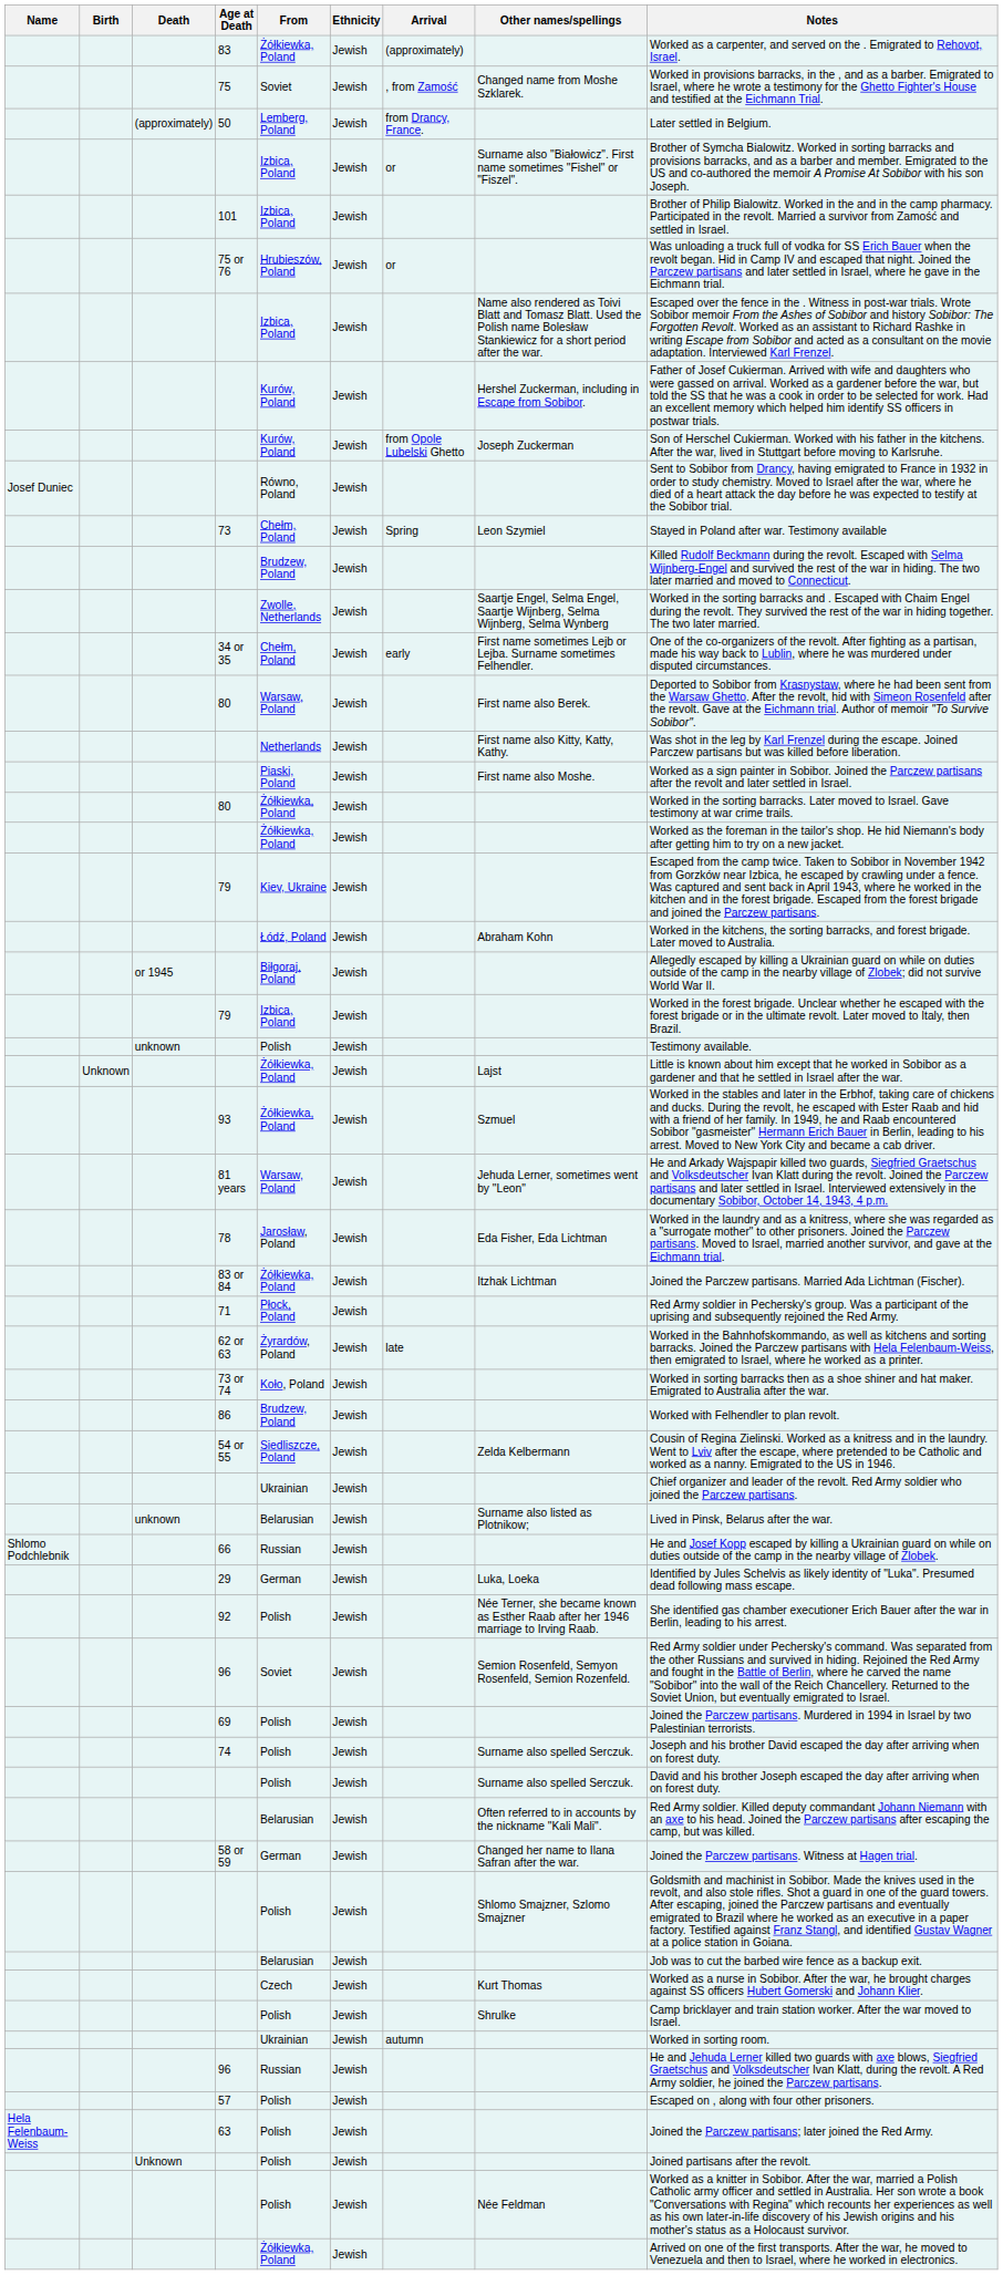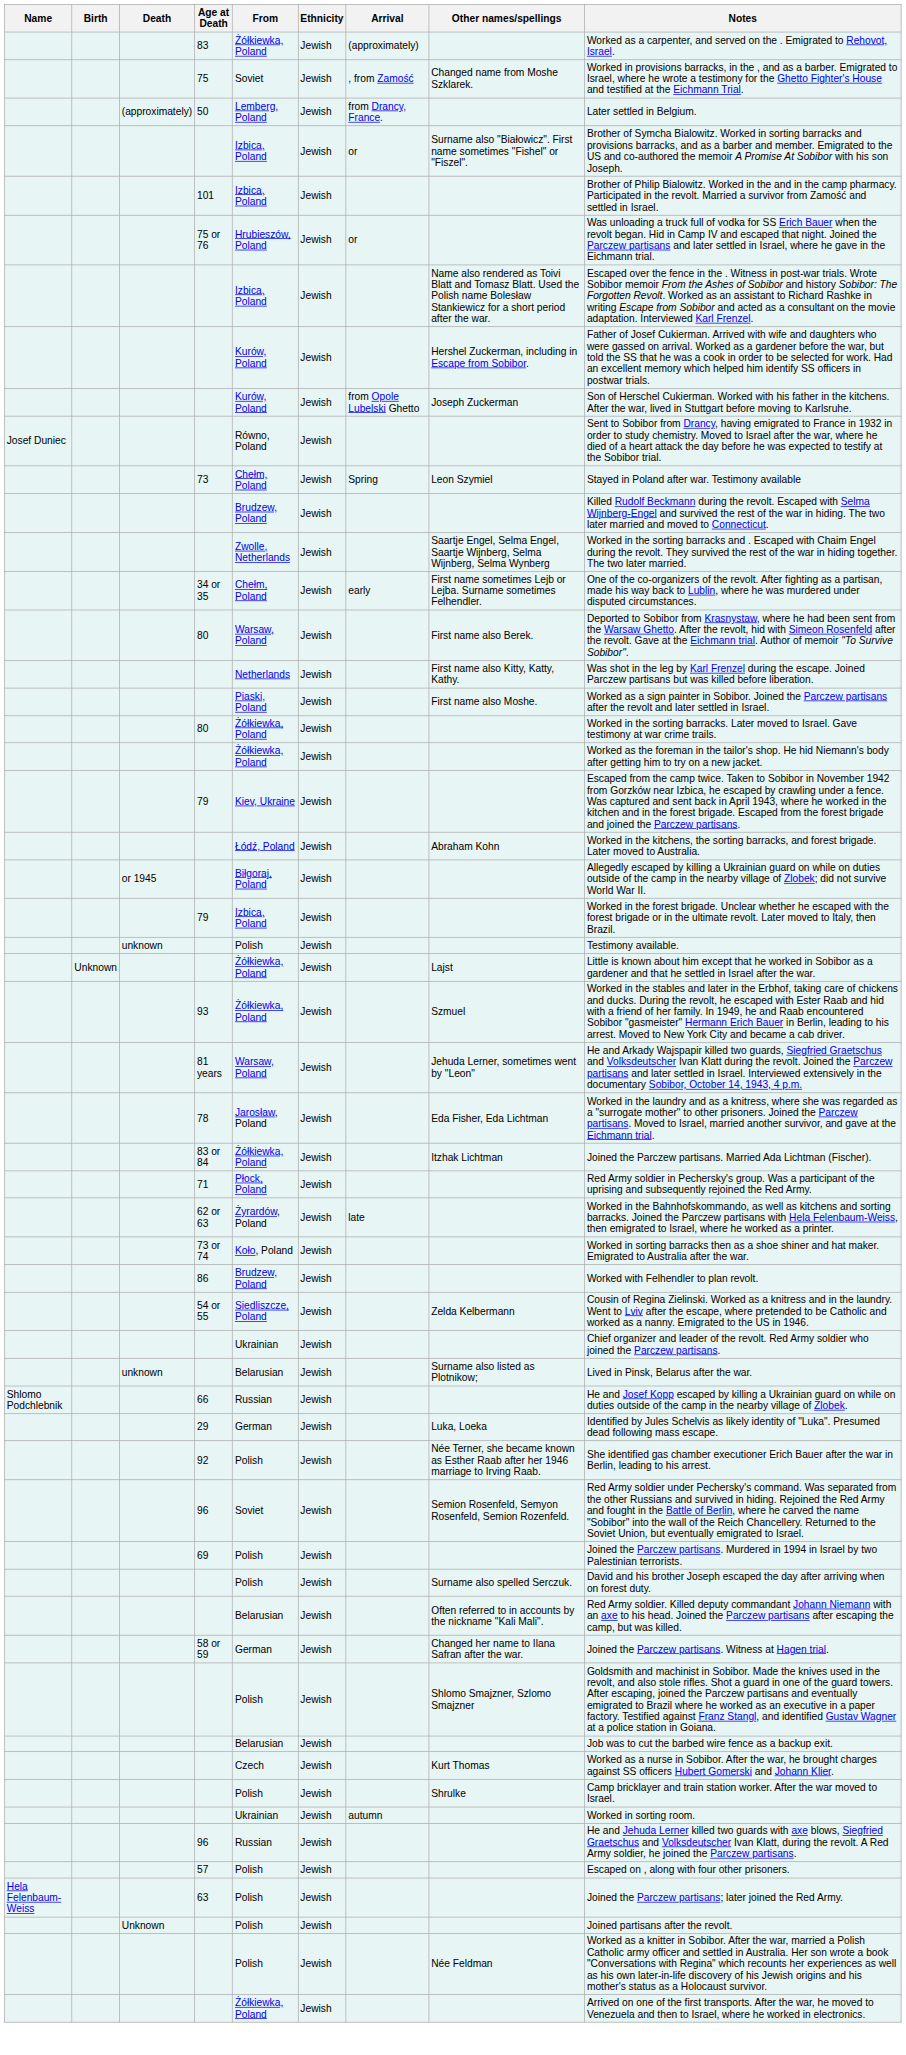- row: 74 | Polish | Jewish | Surname also spelled Serczuk. | Joseph and his brother David escaped the day after arriving when on forest duty.
